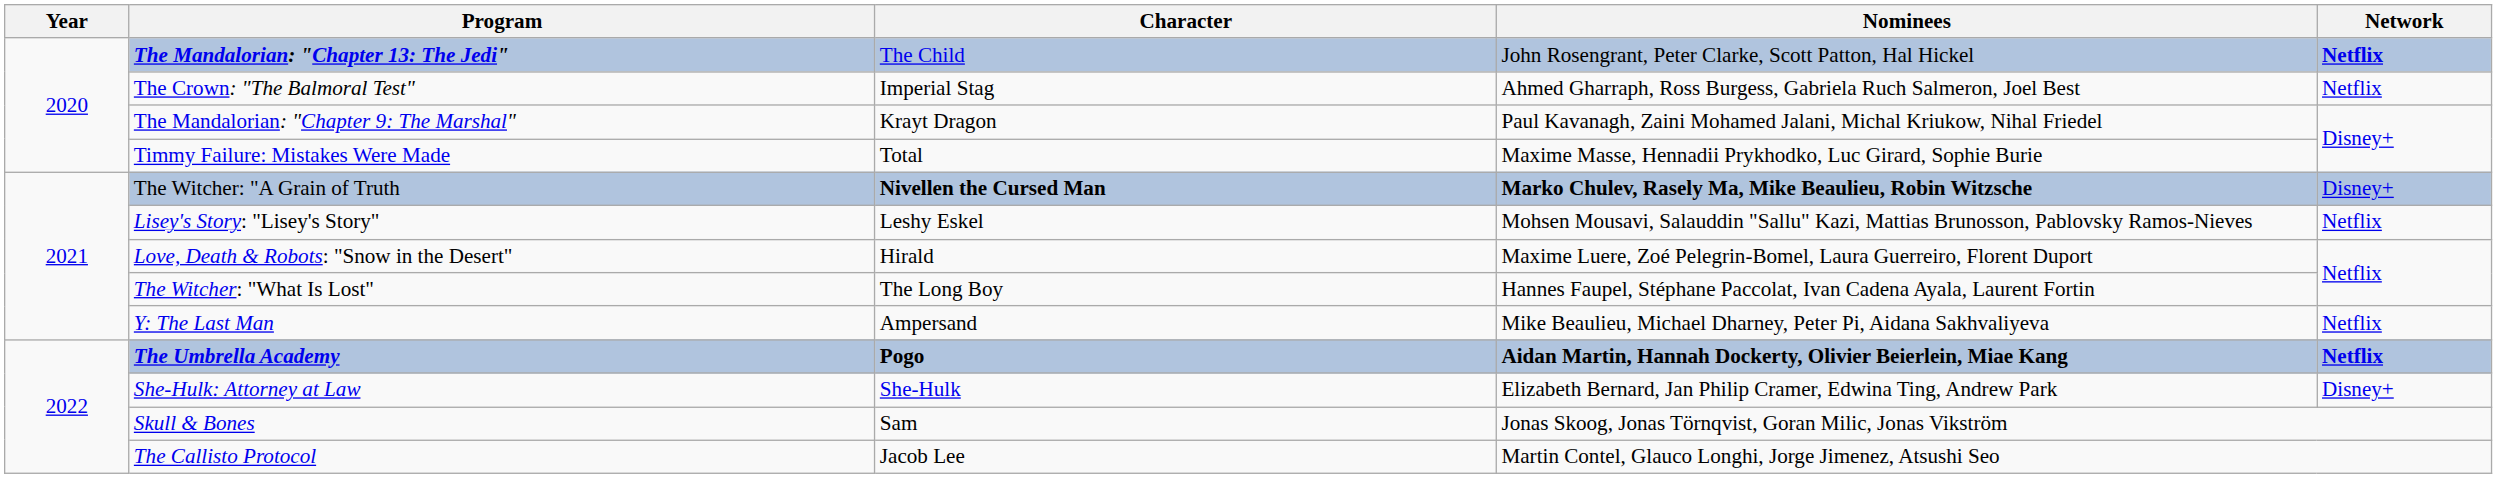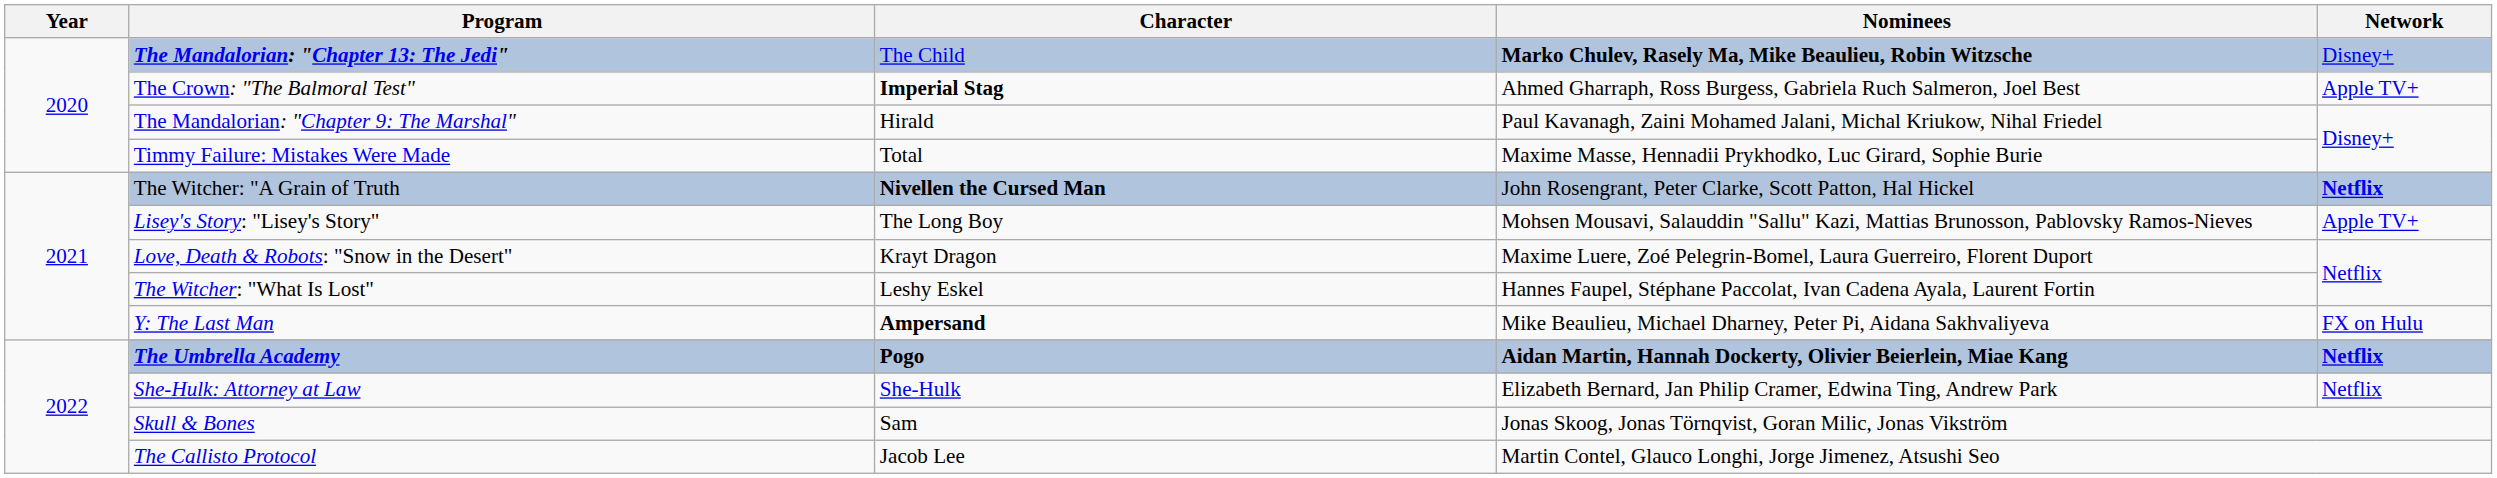The Mandalorian: "Chapter 13: The Jedi" | Nominees: John Rosengrant, Peter Clarke, Scott Patton, Hal Hickel -> Marko Chulev, Rasely Ma, Mike Beaulieu, Robin Witzsche
The Mandalorian: "Chapter 13: The Jedi" | Network: Netflix -> Disney+
The Crown: "The Balmoral Test" | Character: normal -> bold
The Crown: "The Balmoral Test" | Network: Netflix -> Apple TV+
The Mandalorian: "Chapter 9: The Marshal" | Character: Krayt Dragon -> Hirald
The Witcher: "A Grain of Truth | Nominees: Marko Chulev, Rasely Ma, Mike Beaulieu, Robin Witzsche -> John Rosengrant, Peter Clarke, Scott Patton, Hal Hickel
The Witcher: "A Grain of Truth | Network: Disney+ -> Netflix
Lisey's Story: "Lisey's Story" | Character: Leshy Eskel -> The Long Boy
Lisey's Story: "Lisey's Story" | Network: Netflix -> Apple TV+
Love, Death & Robots: "Snow in the Desert" | Character: Hirald -> Krayt Dragon
The Witcher: "What Is Lost" | Character: The Long Boy -> Leshy Eskel
Y: The Last Man | Character: normal -> bold
Y: The Last Man | Network: Netflix -> FX on Hulu
She-Hulk: Attorney at Law | Network: Disney+ -> Netflix
